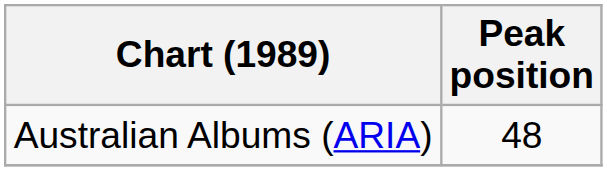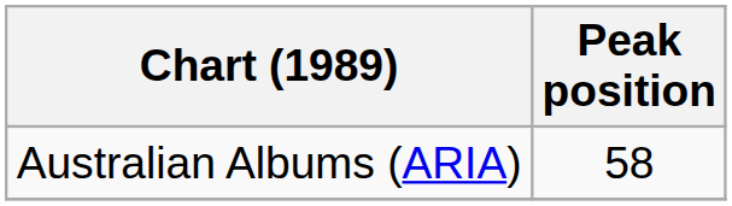Australian Albums (ARIA) | Peak position: 48 -> 58
